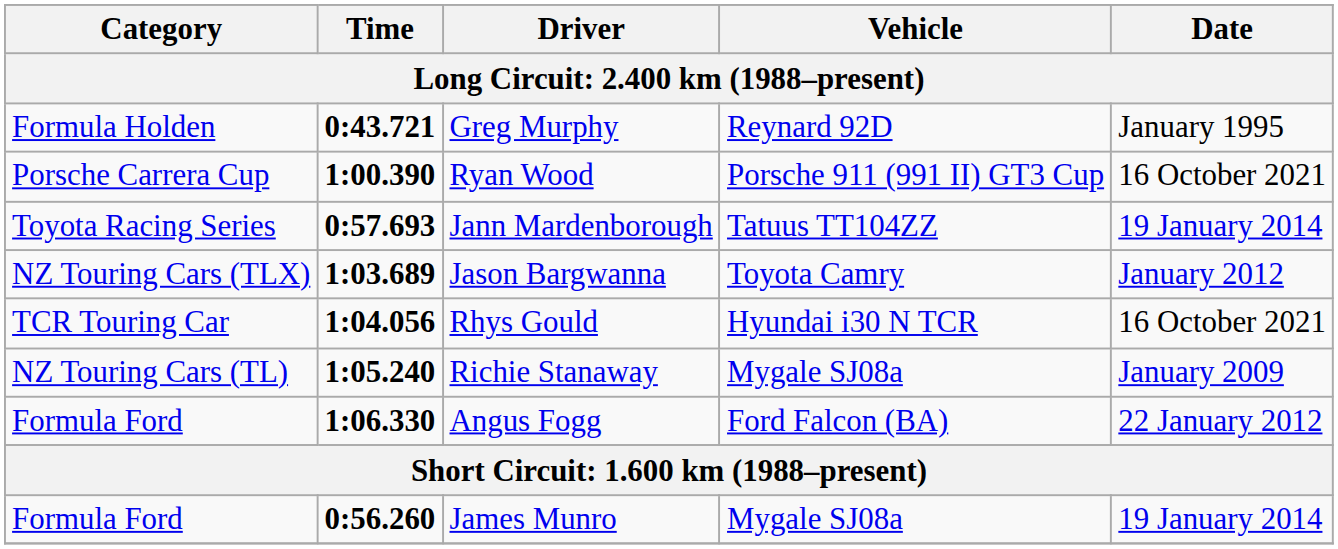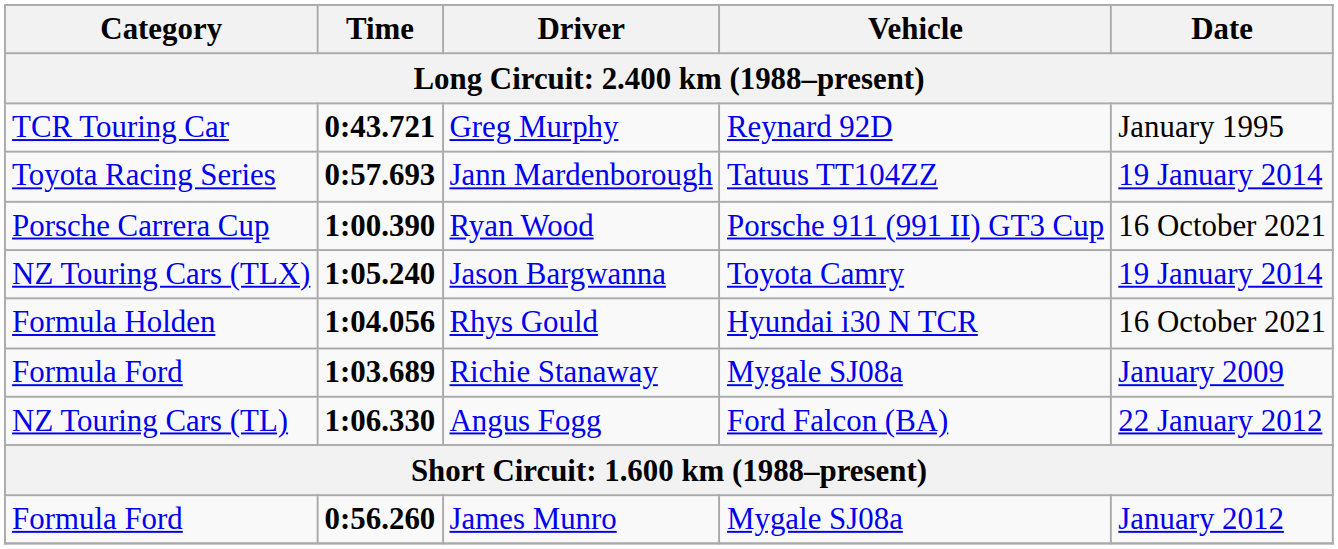Greg Murphy | Category: Formula Holden -> TCR Touring Car
rows swapped: Jann Mardenborough <-> Ryan Wood
Jason Bargwanna | Time: 1:03.689 -> 1:05.240
Jason Bargwanna | Date: January 2012 -> 19 January 2014
Rhys Gould | Category: TCR Touring Car -> Formula Holden
Richie Stanaway | Category: NZ Touring Cars (TL) -> Formula Ford
Richie Stanaway | Time: 1:05.240 -> 1:03.689
Angus Fogg | Category: Formula Ford -> NZ Touring Cars (TL)
James Munro | Date: 19 January 2014 -> January 2012
